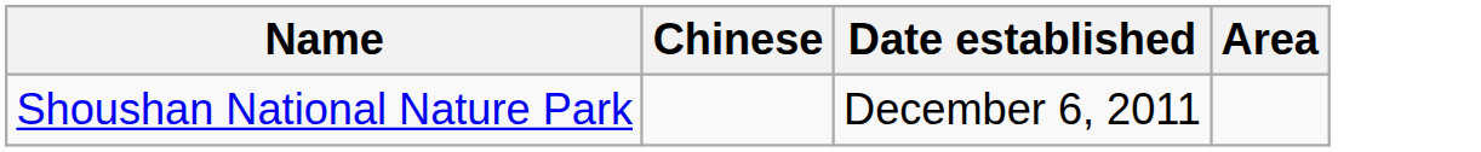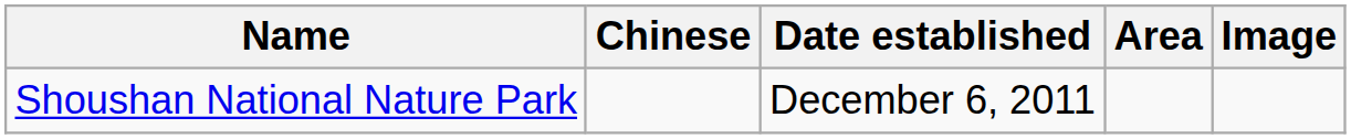+ column: Image
